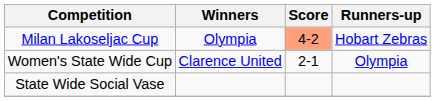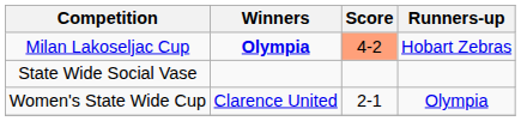Milan Lakoseljac Cup | Winners: normal -> bold
rows swapped: Women's State Wide Cup <-> State Wide Social Vase
